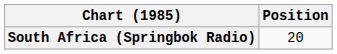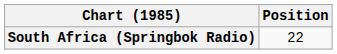South Africa (Springbok Radio) | Position: 20 -> 22
